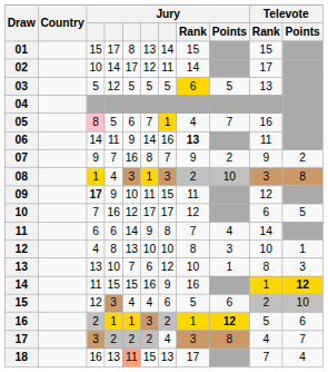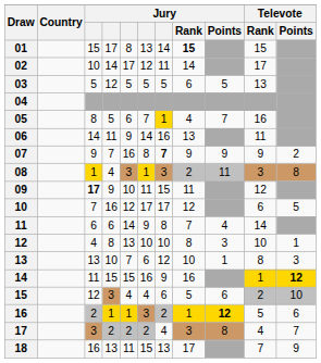01 | Jury / Rank: normal -> bold
03 | Jury / Rank: gold background -> no background
05 | column 3: pink background -> no background
06 | Jury / Rank: bold -> normal
07 | column 7: normal -> bold
07 | Jury / Points: 2 -> 9
08 | Jury / Points: 10 -> 11
18 | column 5: lightsalmon background -> no background
18 | Televote / Points: 4 -> 9
